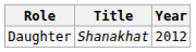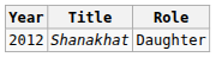columns swapped: Year <-> Role
